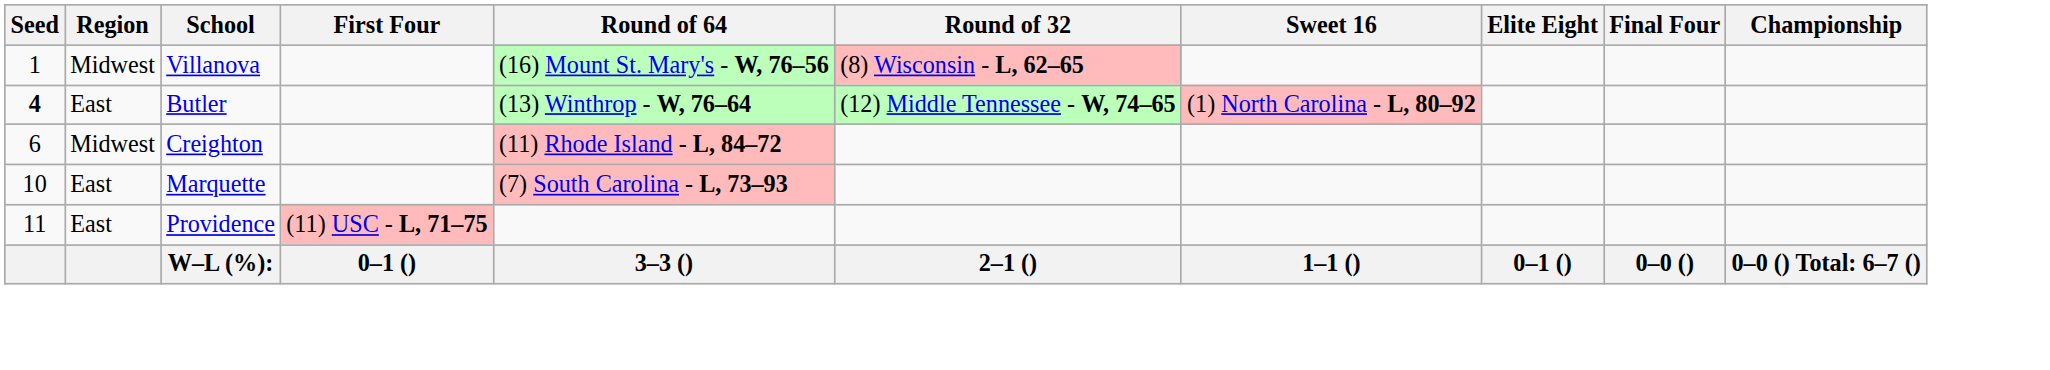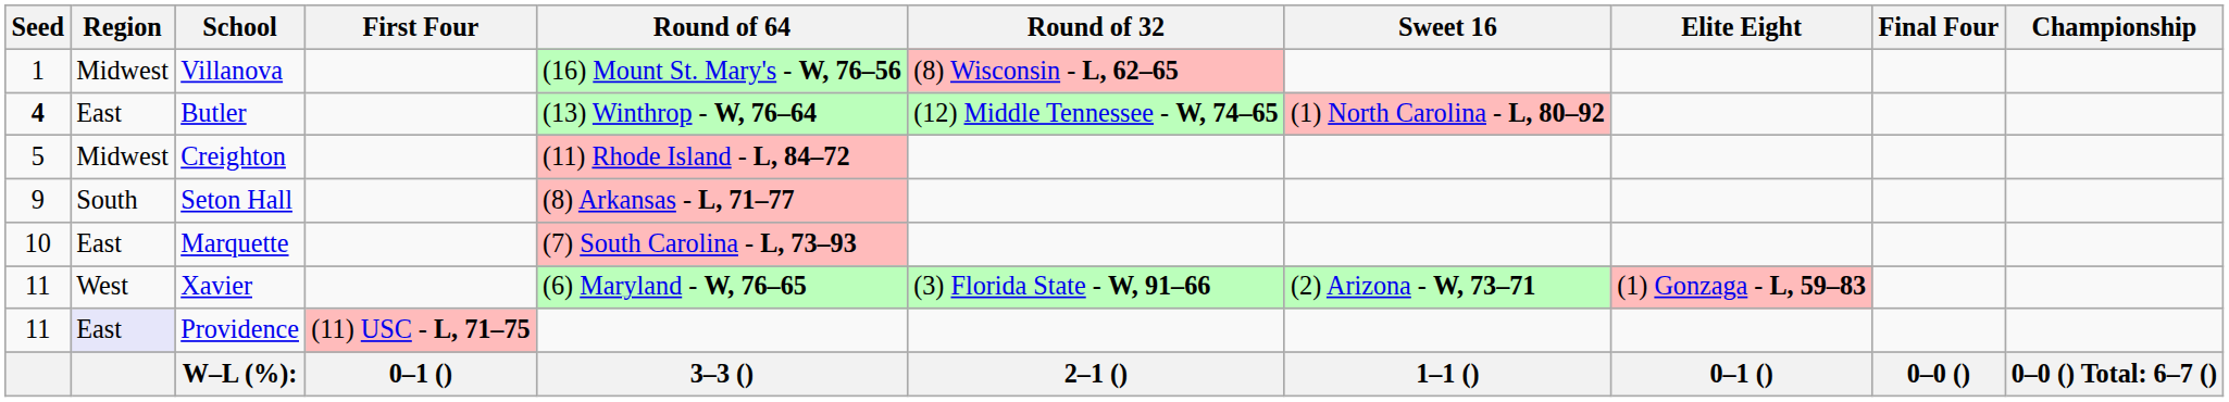Creighton | Seed: 6 -> 5
+ row: 9 | South | Seton Hall | (8) Arkansas - L, 71–77
+ row: 11 | West | Xavier | (6) Maryland - W, 76–65 | (3) Florida State - W, 91–66 | (2) Arizona - W, 73–71 | (1) Gonzaga - L, 59–83
Providence | Region: no background -> lavender background
